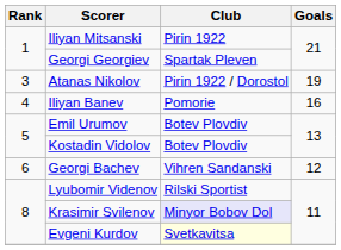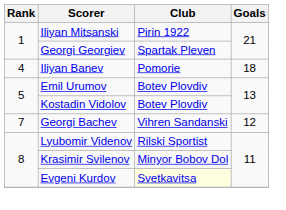- row: 3 | Atanas Nikolov | Pirin 1922 / Dorostol | 19
Iliyan Banev | Goals: 16 -> 18
Georgi Bachev | Rank: 6 -> 7
Krasimir Svilenov | Club: lavender background -> no background
